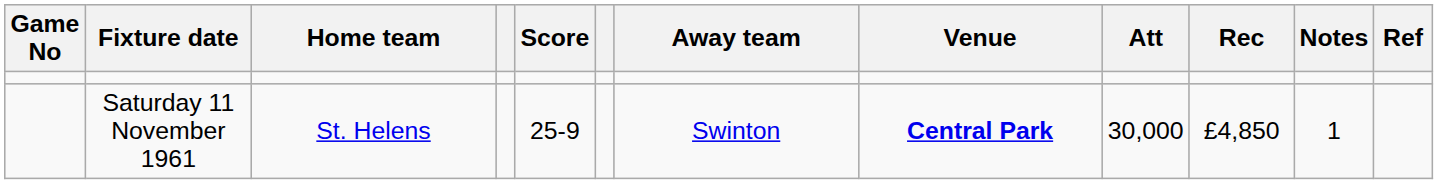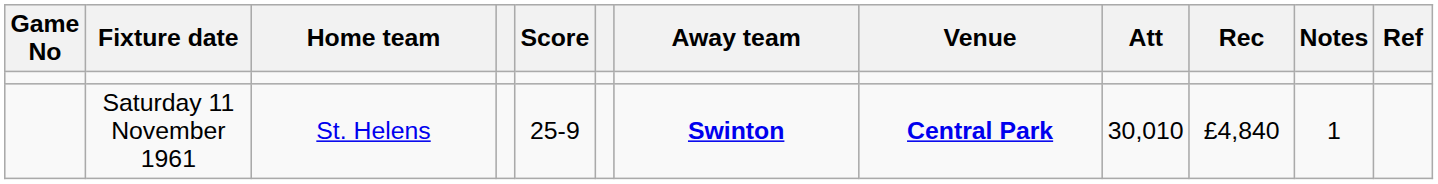Saturday 11 November 1961 | Away team: normal -> bold
Saturday 11 November 1961 | Att: 30,000 -> 30,010
Saturday 11 November 1961 | Rec: £4,850 -> £4,840
